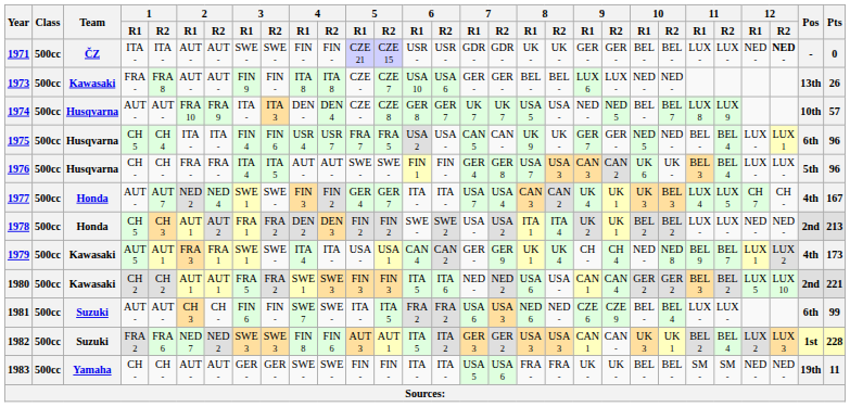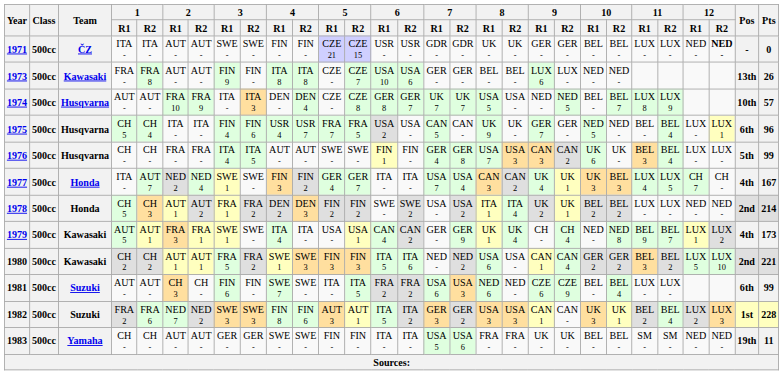1976 | Pts: 96 -> 99
1977 | 1 / R1: AUT - -> ITA -
1978 | Pts: 213 -> 214
